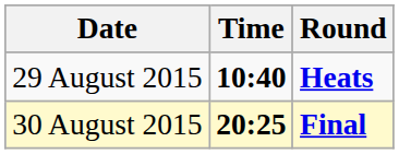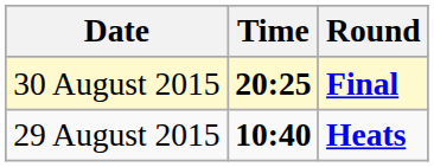rows swapped: 29 August 2015 <-> 30 August 2015
